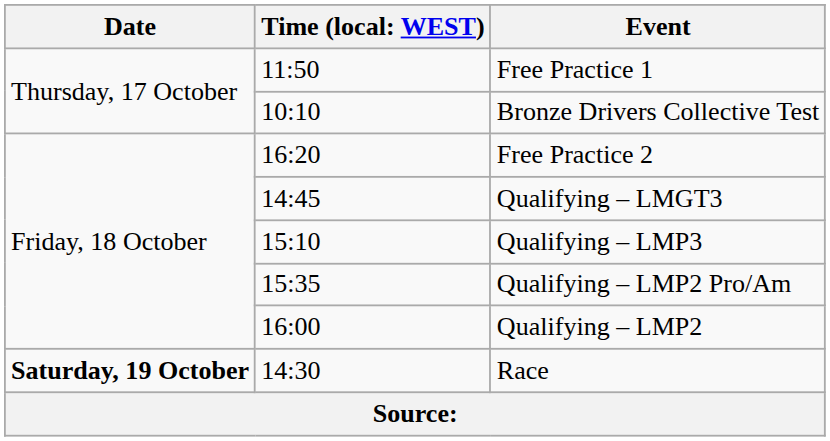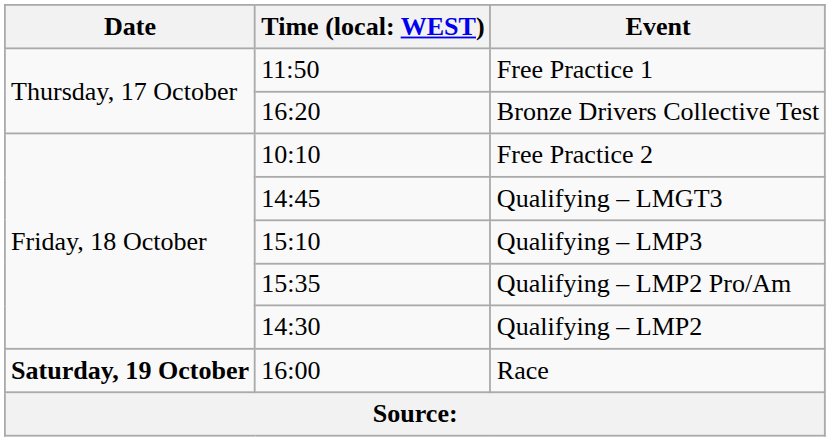Bronze Drivers Collective Test | column 2: 10:10 -> 16:20
Free Practice 2 | column 2: 16:20 -> 10:10
Qualifying – LMP2 | column 2: 16:00 -> 14:30
Race | column 2: 14:30 -> 16:00
